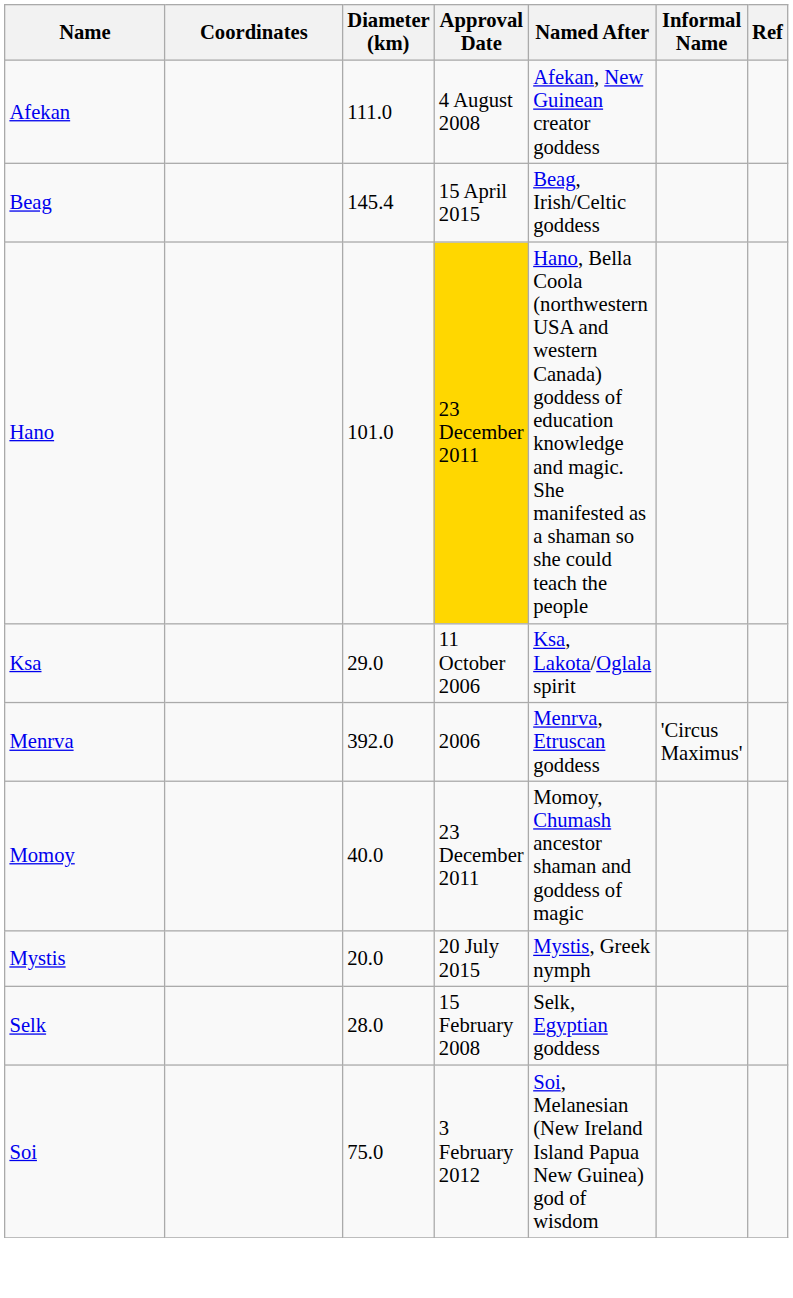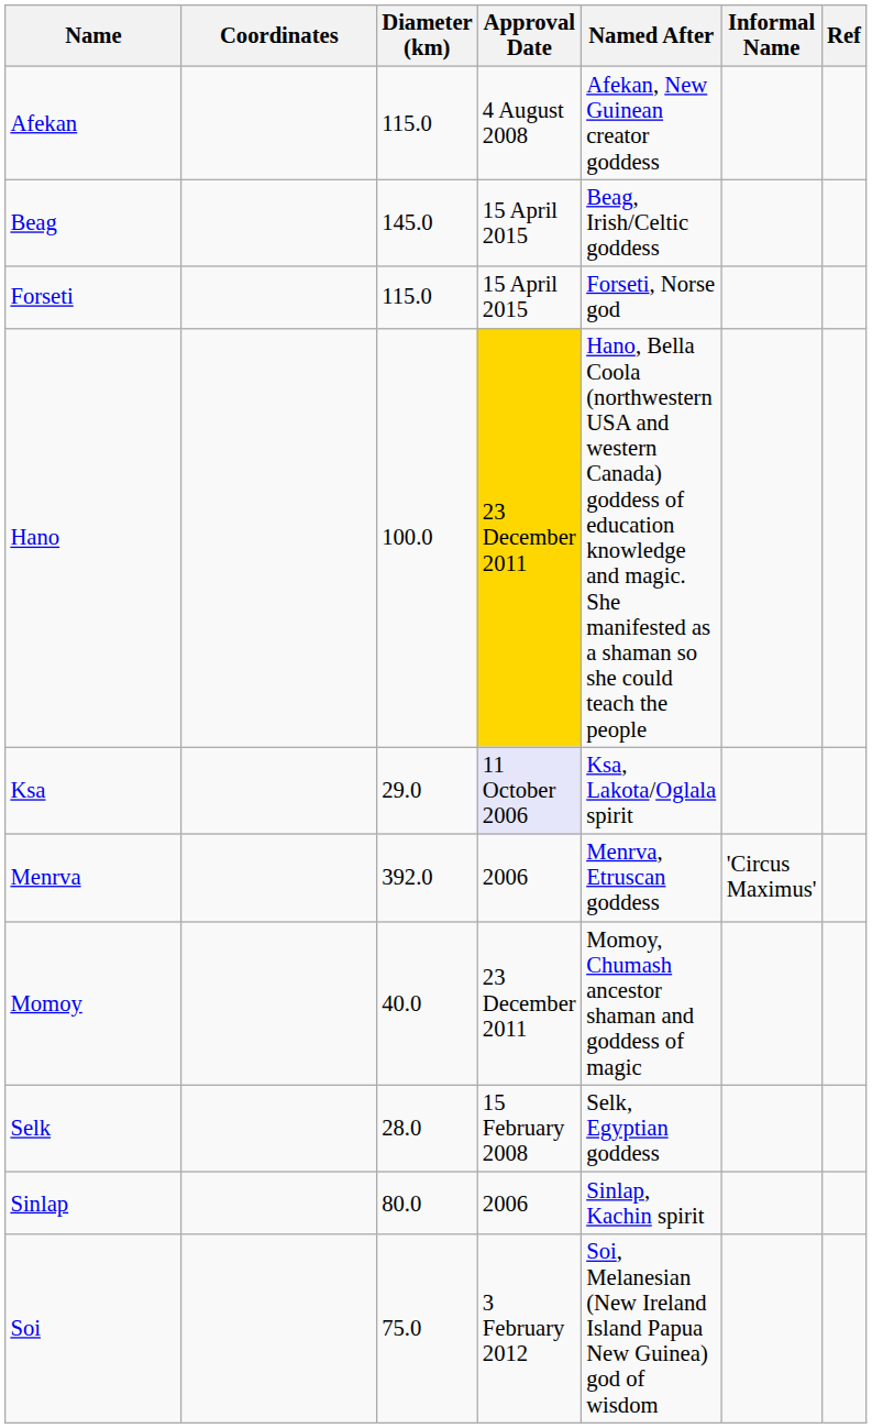Afekan | Diameter (km): 111.0 -> 115.0
Beag | Diameter (km): 145.4 -> 145.0
+ row: Forseti | 115.0 | 15 April 2015 | Forseti, Norse god
Hano | Diameter (km): 101.0 -> 100.0
Ksa | Approval Date: no background -> lavender background
- row: Mystis | 20.0 | 20 July 2015 | Mystis, Greek nymph
+ row: Sinlap | 80.0 | 2006 | Sinlap, Kachin spirit
